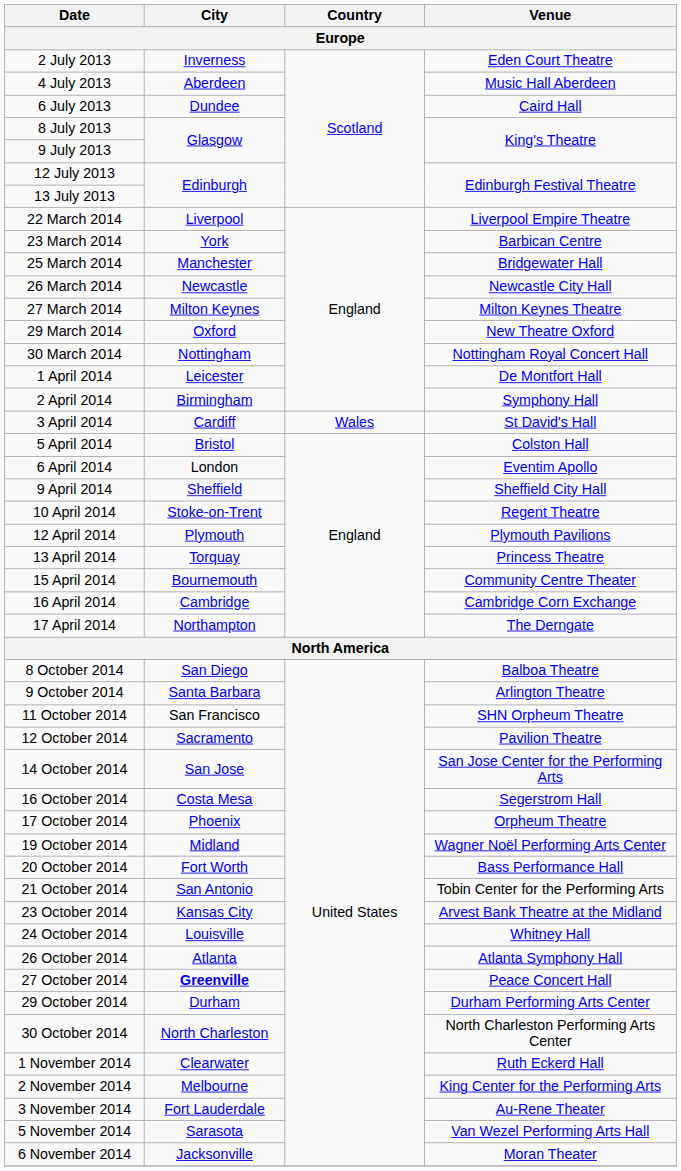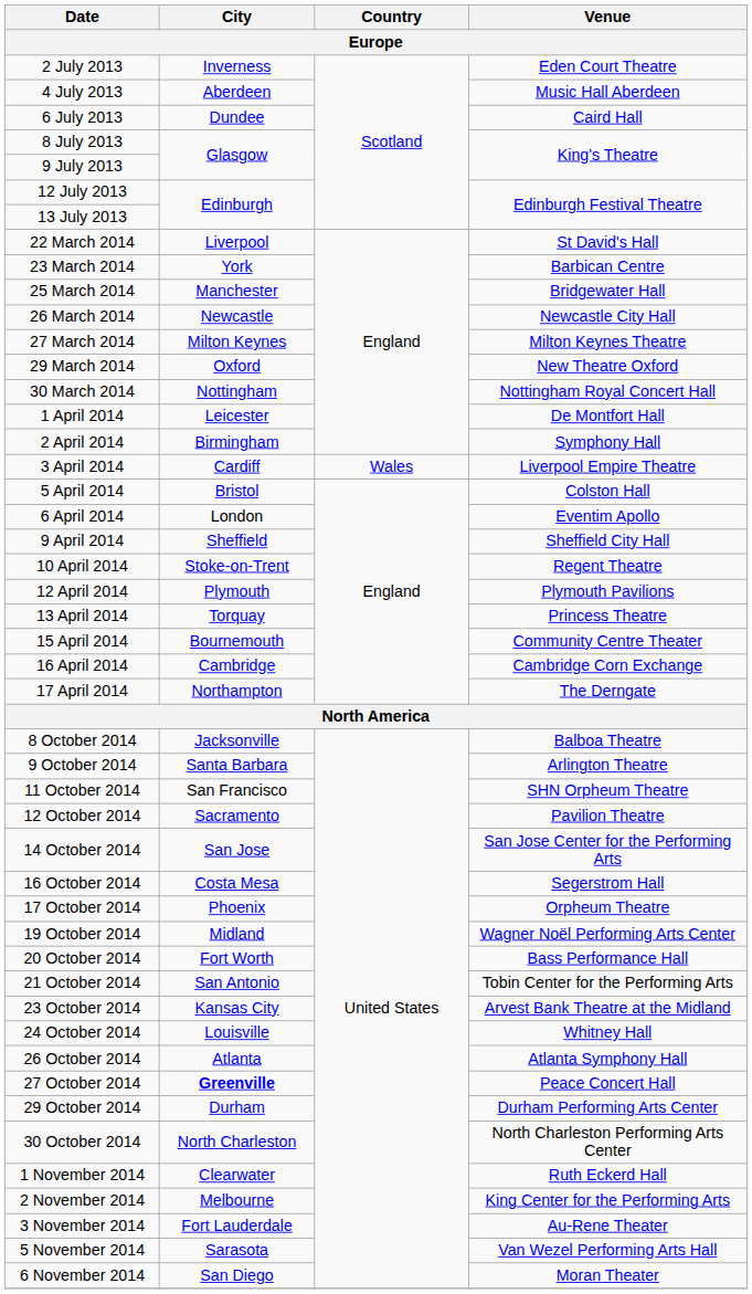22 March 2014 | Venue: Liverpool Empire Theatre -> St David's Hall
3 April 2014 | Venue: St David's Hall -> Liverpool Empire Theatre
8 October 2014 | City: San Diego -> Jacksonville
6 November 2014 | City: Jacksonville -> San Diego
